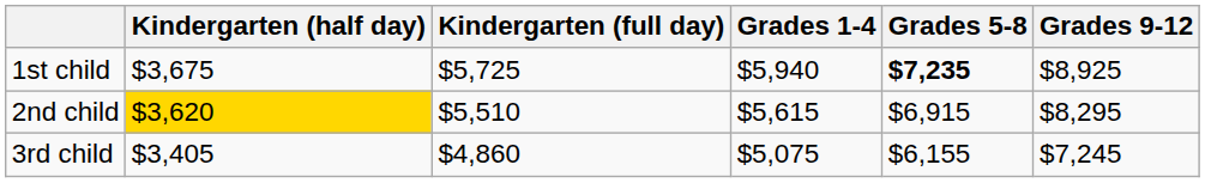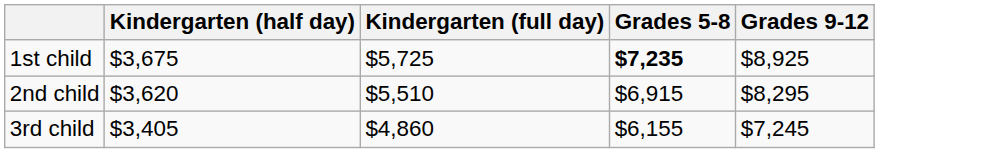- column: Grades 1-4 | $5,940 | $5,615 | $5,075
2nd child | Kindergarten (half day): gold background -> no background
